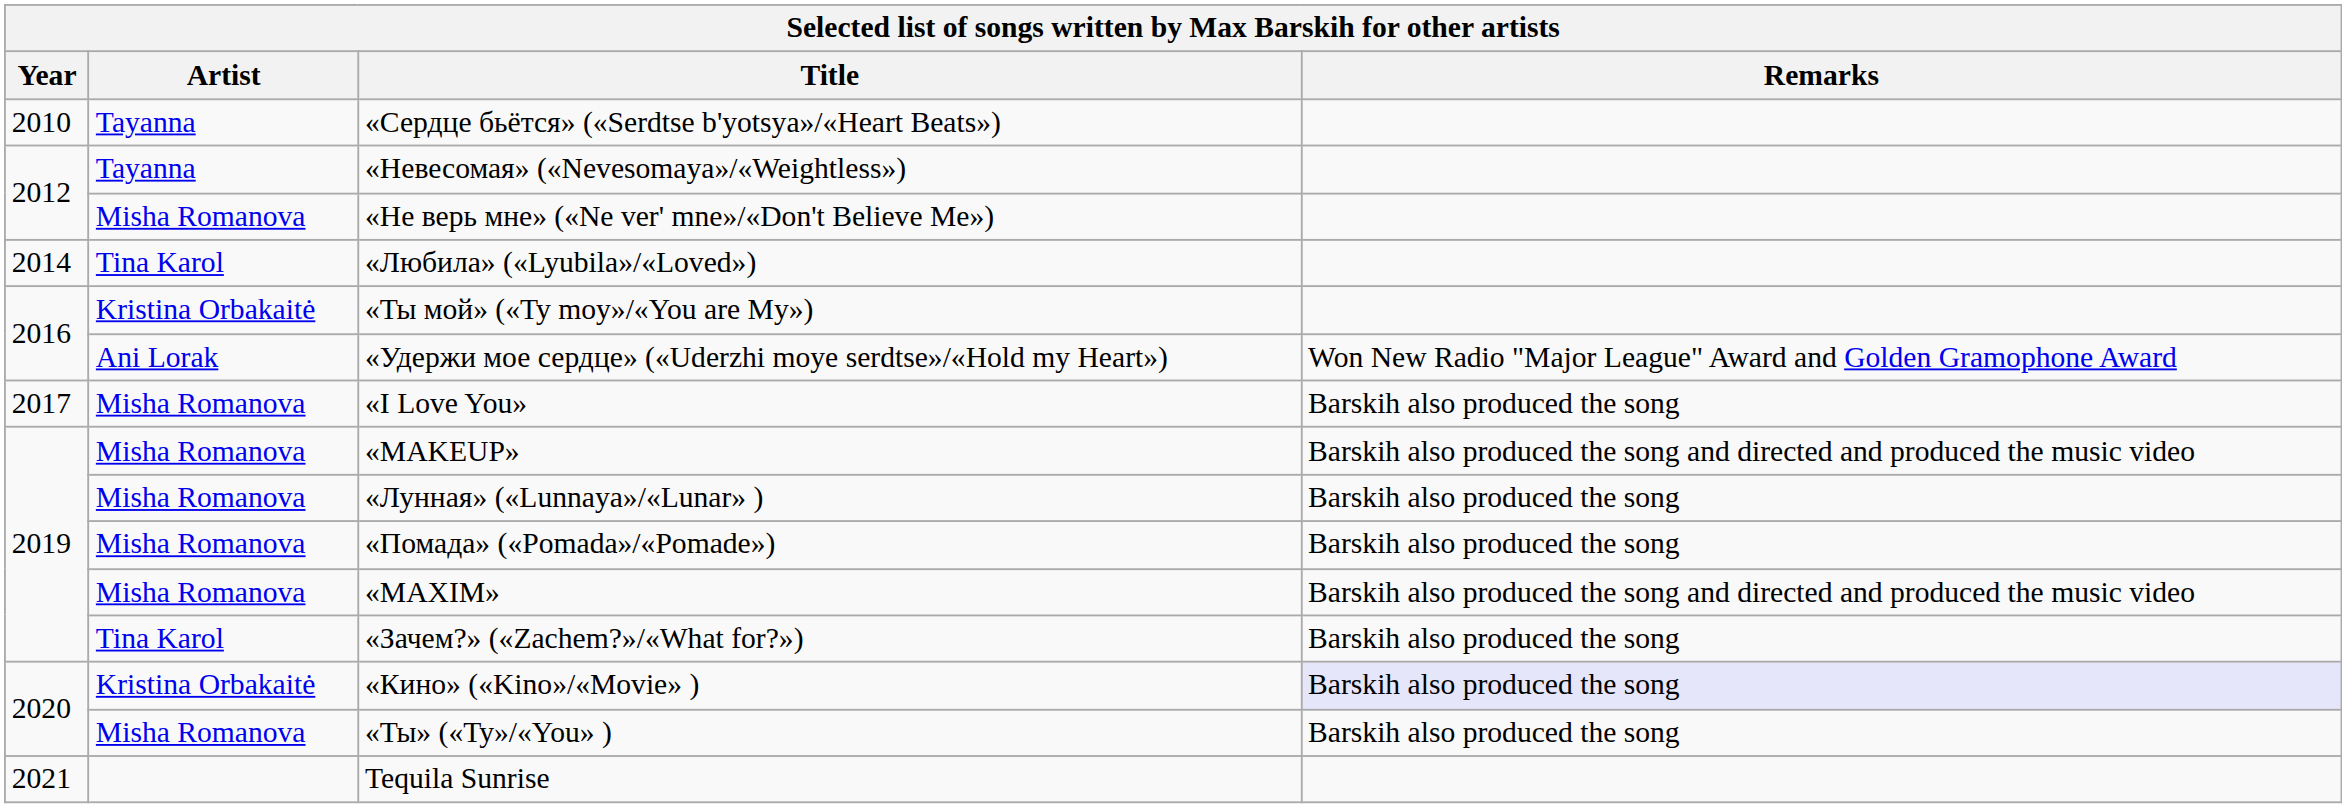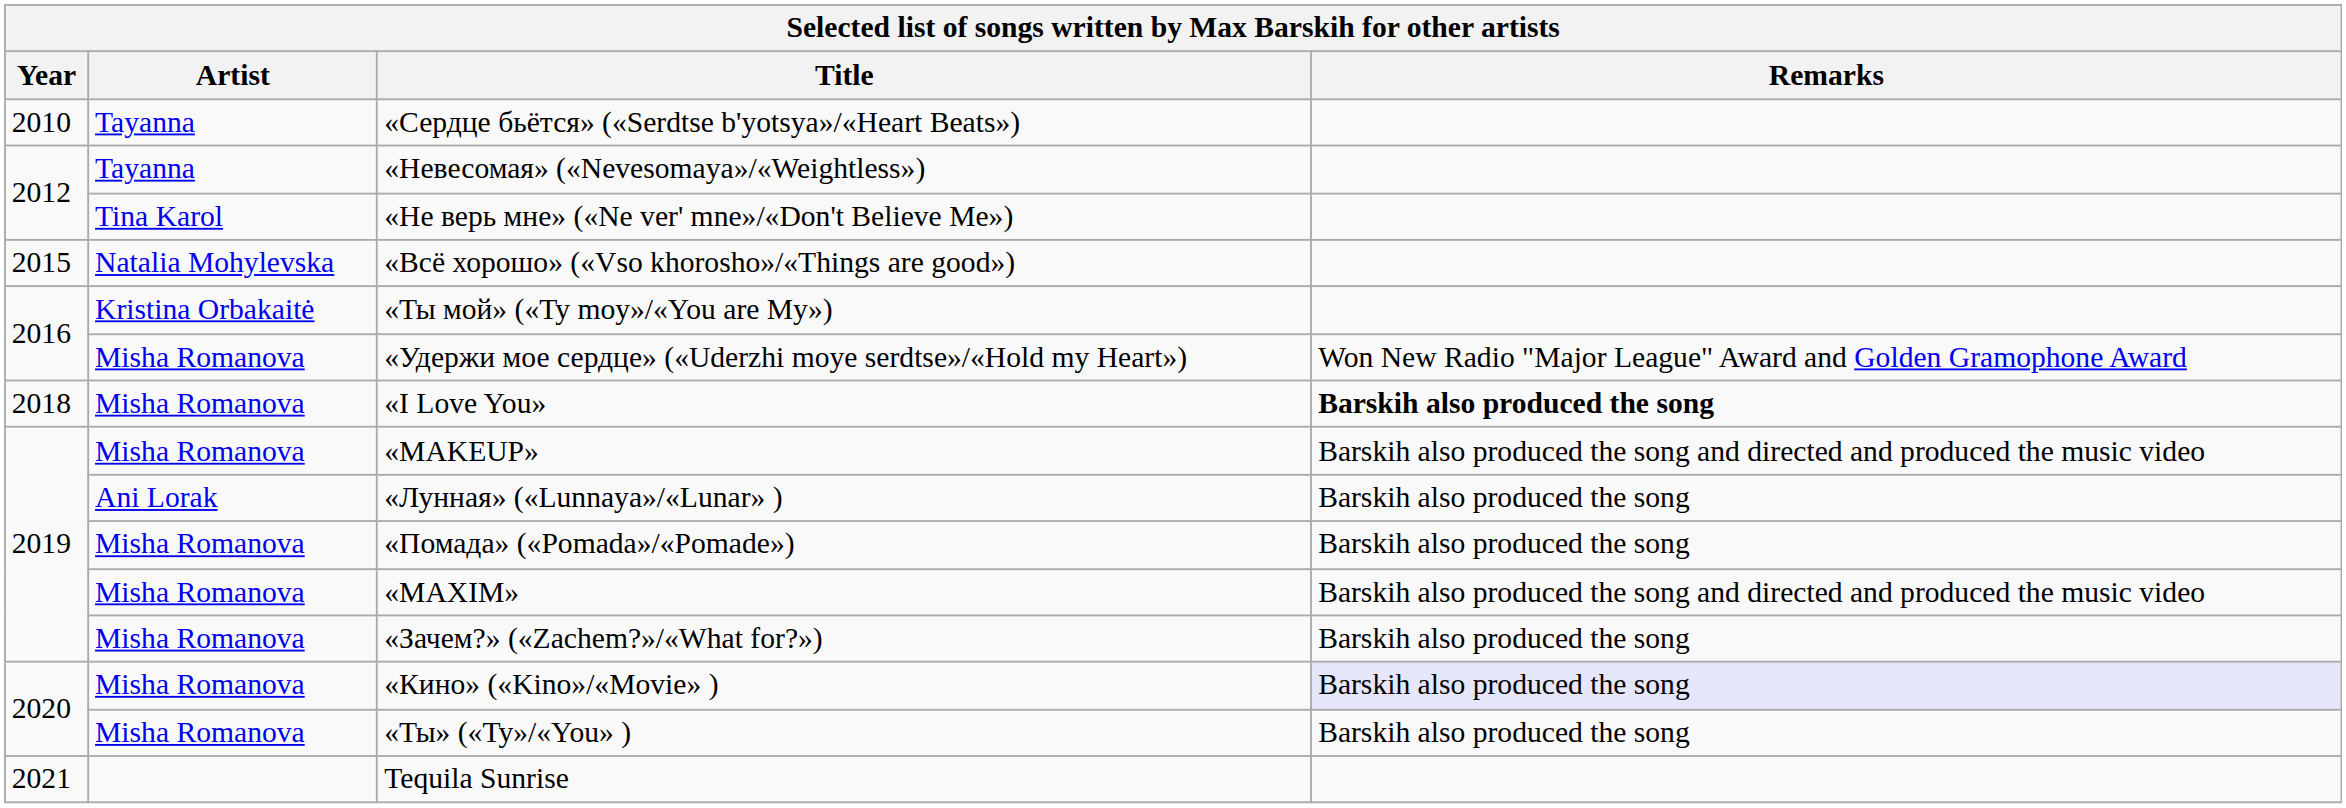«Не верь мне» («Ne ver' mne»/«Don't Believe Me») | Artist: Misha Romanova -> Tina Karol
- row: 2014 | Tina Karol | «Любила» («Lyubila»/«Loved»)
+ row: 2015 | Natalia Mohylevska | «Всё хорошо» («Vso khorosho»/«Things are good»)
«Удержи мое сердце» («Uderzhi moye serdtse»/«Hold my Heart») | Artist: Ani Lorak -> Misha Romanova
«I Love You» | Year: 2017 -> 2018
«I Love You» | Remarks: normal -> bold
«Лунная» («Lunnaya»/«Lunar» ) | Artist: Misha Romanova -> Ani Lorak
«Зачем?» («Zachem?»/«What for?») | Artist: Tina Karol -> Misha Romanova
«Кино» («Kino»/«Movie» ) | Artist: Kristina Orbakaitė -> Misha Romanova
